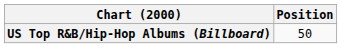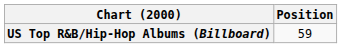US Top R&B/Hip-Hop Albums (Billboard) | Position: 50 -> 59
